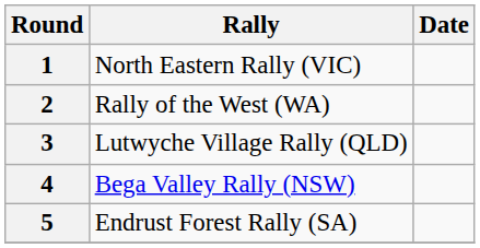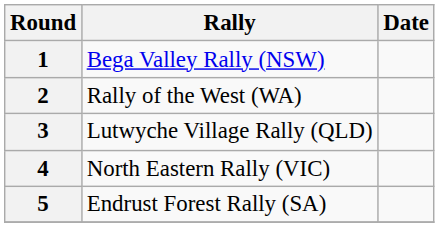1 | Rally: North Eastern Rally (VIC) -> Bega Valley Rally (NSW)
4 | Rally: Bega Valley Rally (NSW) -> North Eastern Rally (VIC)
